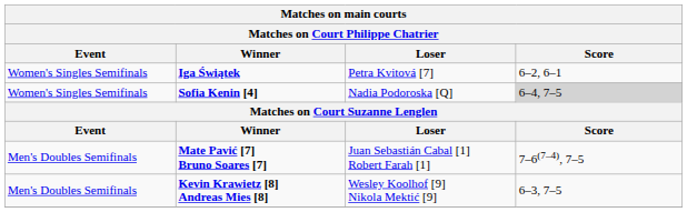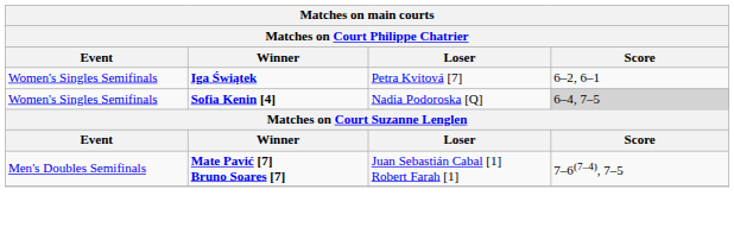- row: Men's Doubles Semifinals | Kevin Krawietz [8] Andreas Mies [8] | Wesley Koolhof [9] Nikola Mektić [9] | 6–3, 7–5
